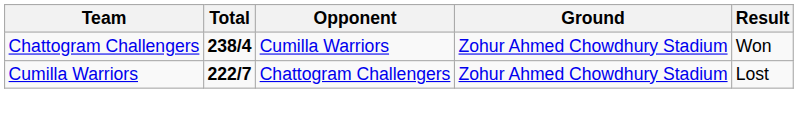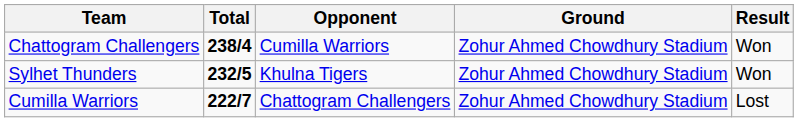+ row: Sylhet Thunders | 232/5 | Khulna Tigers | Zohur Ahmed Chowdhury Stadium | Won
